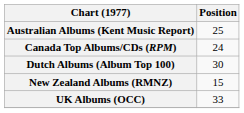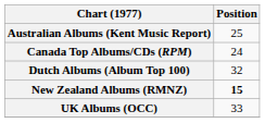Dutch Albums (Album Top 100) | Position: 30 -> 32
New Zealand Albums (RMNZ) | Position: normal -> bold
